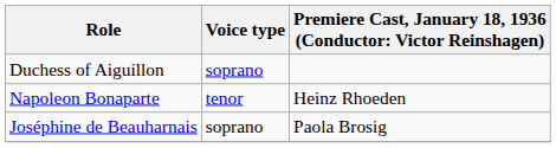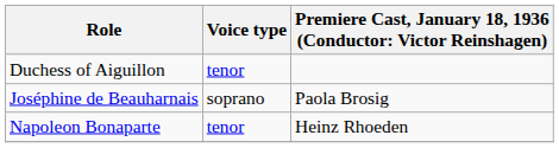Duchess of Aiguillon | Voice type: soprano -> tenor
rows swapped: Joséphine de Beauharnais <-> Napoleon Bonaparte
